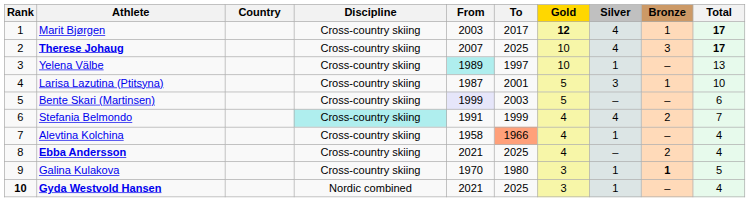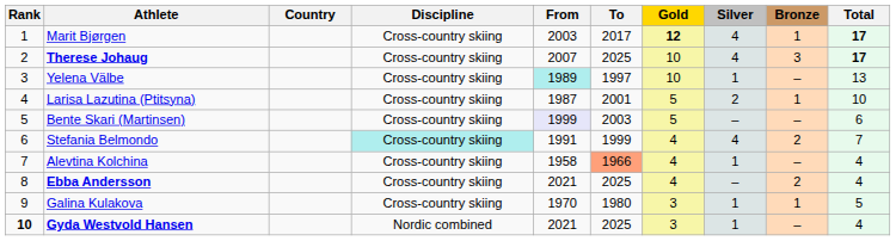Larisa Lazutina (Ptitsyna) | Silver: 3 -> 2
Galina Kulakova | Bronze: bold -> normal
